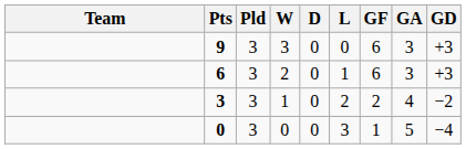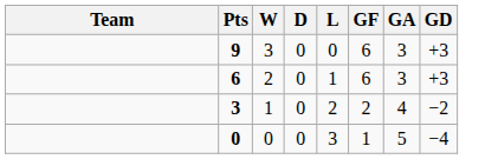- column: Pld | 3 | 3 | 3 | 3
